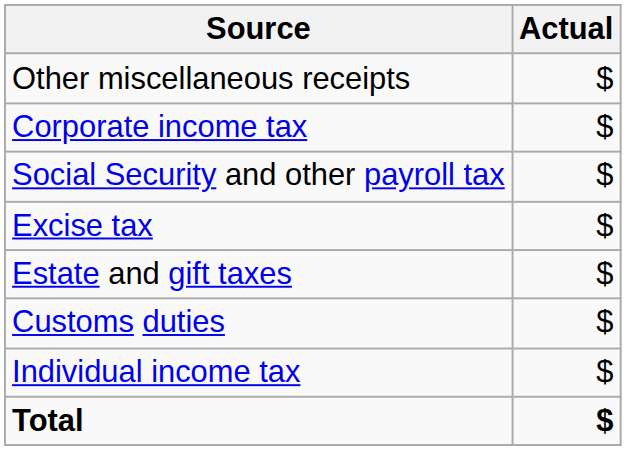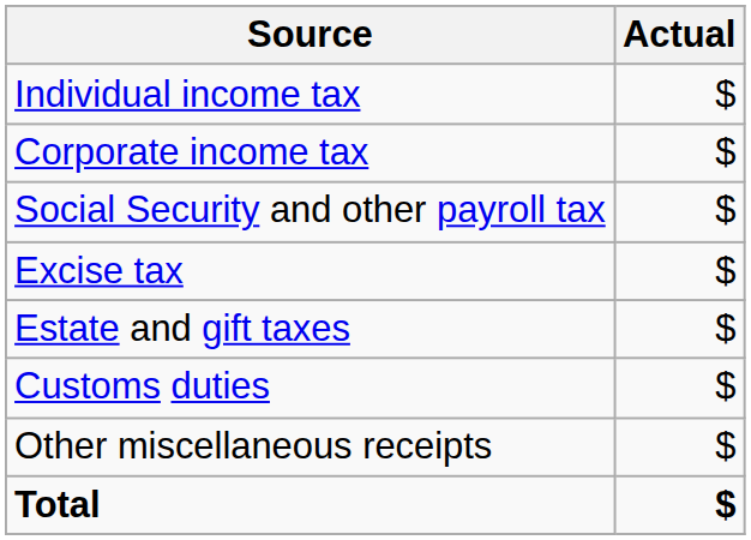rows swapped: Individual income tax <-> Other miscellaneous receipts
